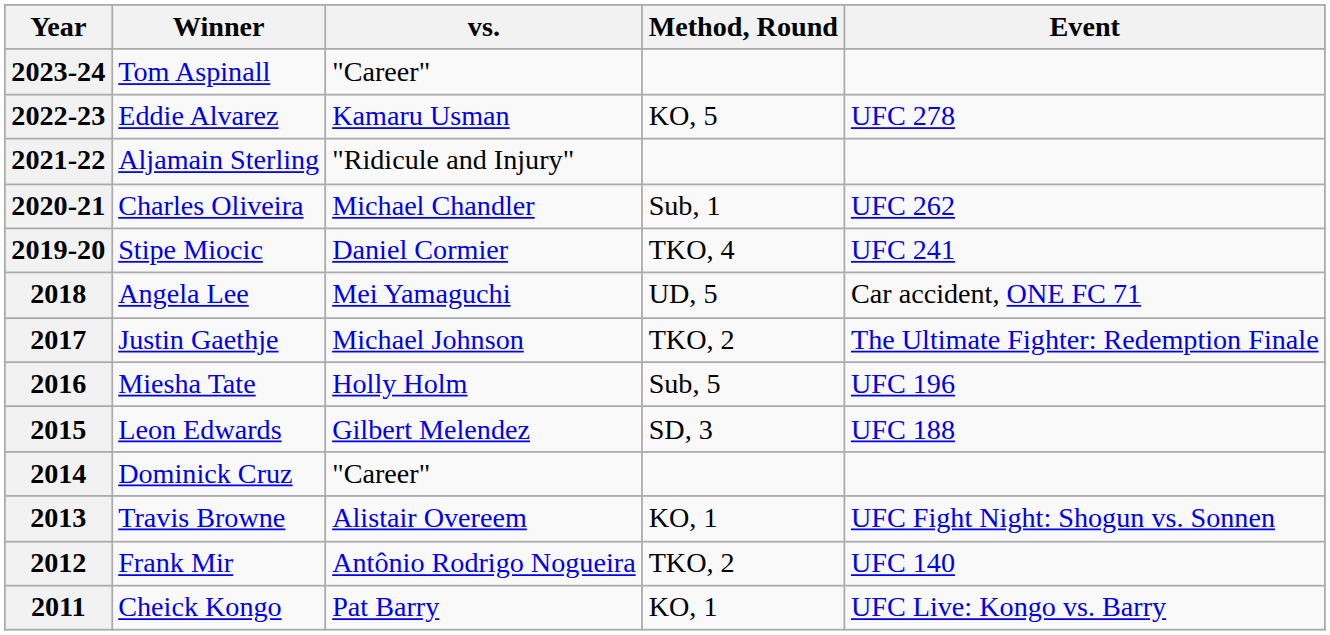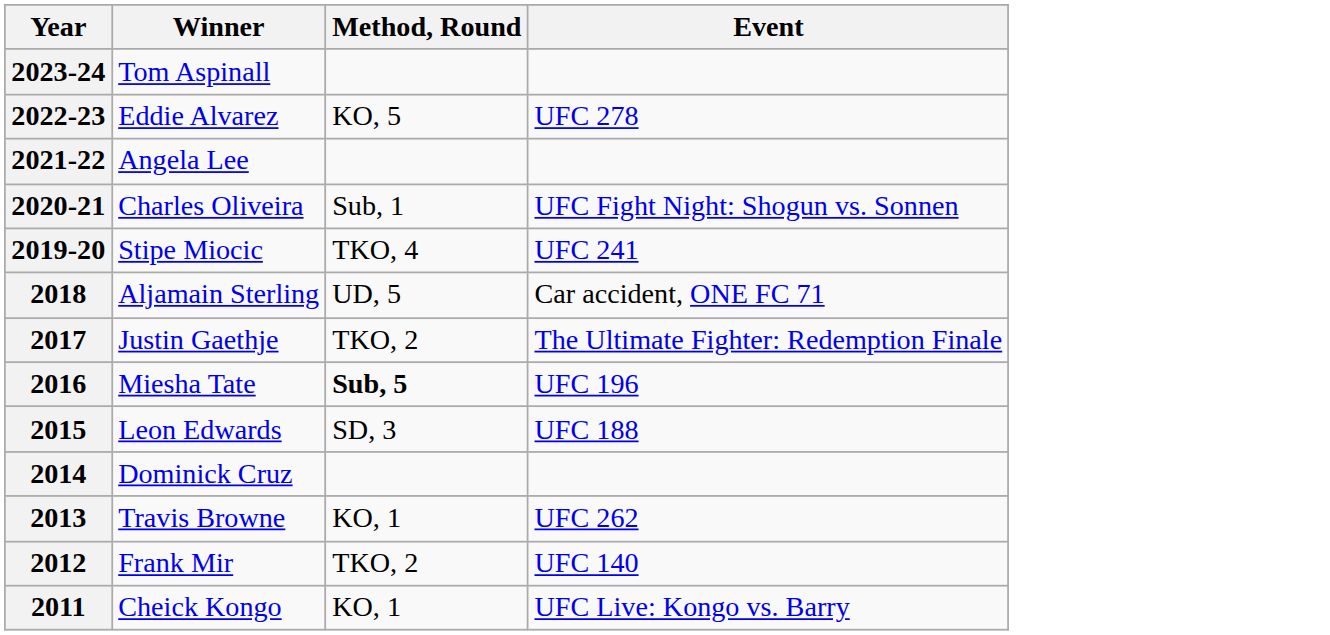- column: vs. | "Career" | Kamaru Usman | "Ridicule and Injury" | Michael Chandler | Daniel Cormier | Mei Yamaguchi | Michael Johnson | Holly Holm | Gilbert Melendez | "Career" | Alistair Overeem | Antônio Rodrigo Nogueira | Pat Barry
2021-22 | Winner: Aljamain Sterling -> Angela Lee
2020-21 | Event: UFC 262 -> UFC Fight Night: Shogun vs. Sonnen
2018 | Winner: Angela Lee -> Aljamain Sterling
2016 | Method, Round: normal -> bold
2013 | Event: UFC Fight Night: Shogun vs. Sonnen -> UFC 262
